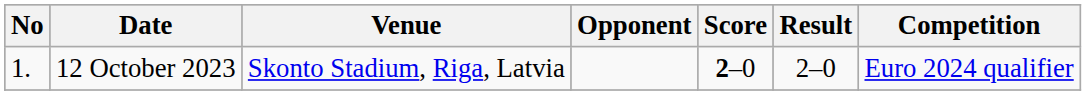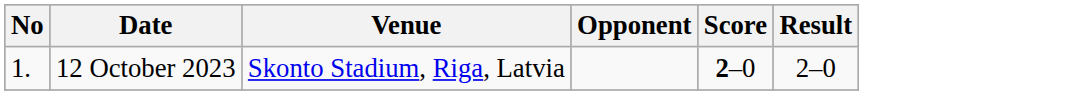- column: Competition | Euro 2024 qualifier
